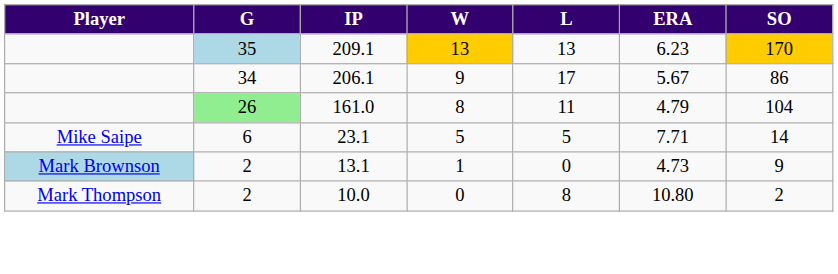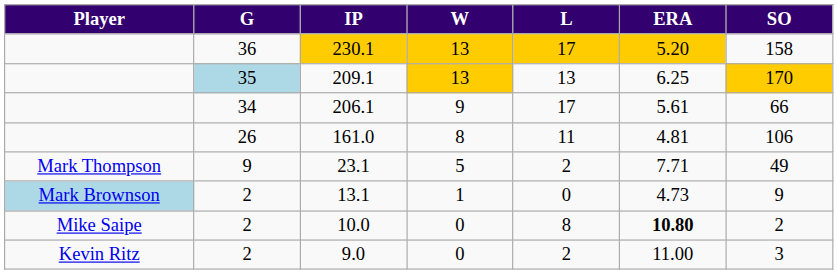+ row: 36 | 230.1 | 13 | 17 | 5.20 | 158
209.1 | ERA: 6.23 -> 6.25
206.1 | ERA: 5.67 -> 5.61
206.1 | SO: 86 -> 66
161.0 | G: lightgreen background -> no background
161.0 | ERA: 4.79 -> 4.81
161.0 | SO: 104 -> 106
23.1 | Player: Mike Saipe -> Mark Thompson
23.1 | G: 6 -> 9
23.1 | L: 5 -> 2
23.1 | SO: 14 -> 49
10.0 | Player: Mark Thompson -> Mike Saipe
10.0 | ERA: normal -> bold
+ row: Kevin Ritz | 2 | 9.0 | 0 | 2 | 11.00 | 3
